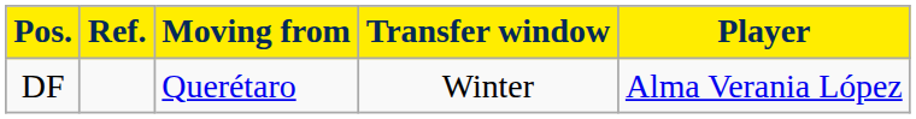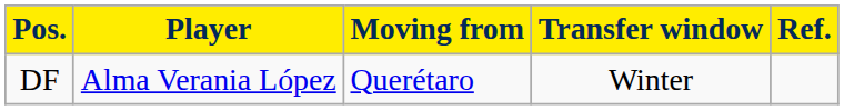columns swapped: Player <-> Ref.
